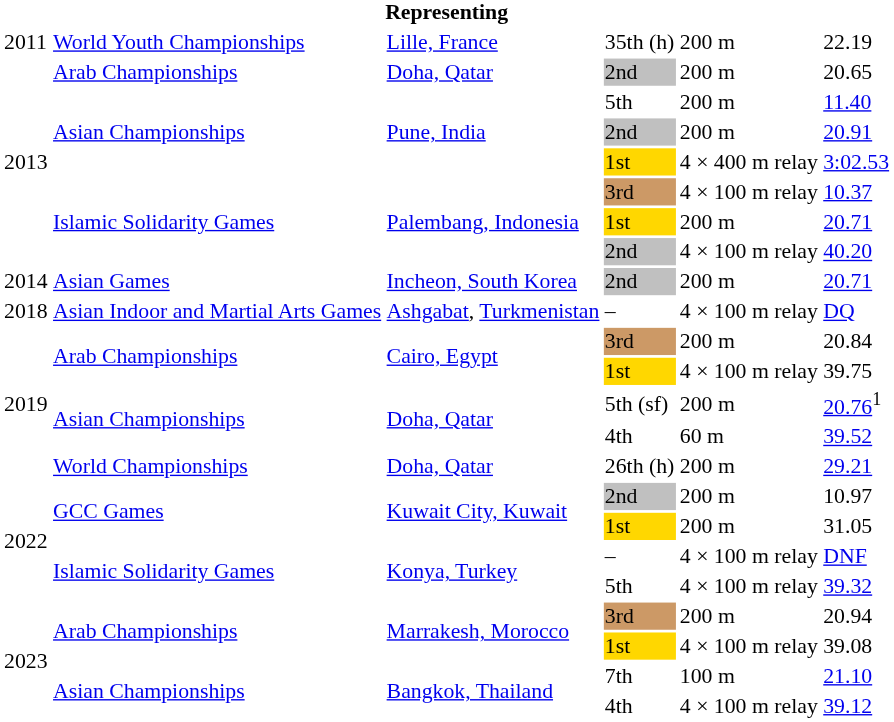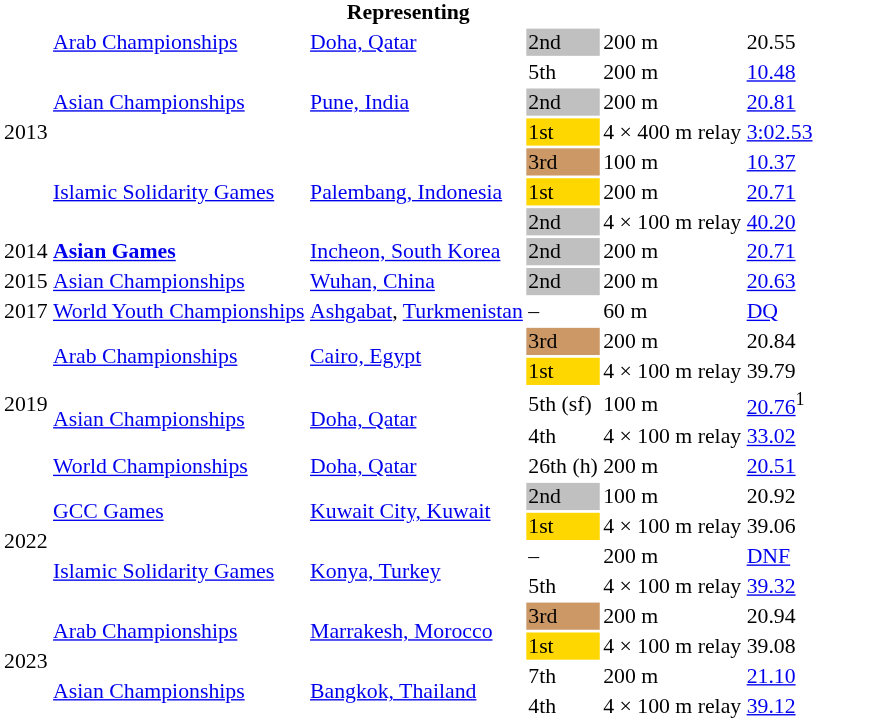- row: 2011 | World Youth Championships | Lille, France | 35th (h) | 200 m | 22.19
Doha, Qatar / 2nd | column 6: 20.65 -> 20.55
Pune, India / 5th | column 6: 11.40 -> 10.48
Pune, India / 2nd | column 6: 20.91 -> 20.81
Palembang, Indonesia / 3rd | column 5: 4 × 100 m relay -> 100 m
Incheon, South Korea | column 2: normal -> bold
+ row: 2015 | Asian Championships | Wuhan, China | 2nd | 200 m | 20.63
Ashgabat, Turkmenistan | column 1: 2018 -> 2017
Ashgabat, Turkmenistan | column 2: Asian Indoor and Martial Arts Games -> World Youth Championships
Ashgabat, Turkmenistan | column 5: 4 × 100 m relay -> 60 m
Cairo, Egypt / 1st | column 6: 39.75 -> 39.79
Doha, Qatar / 5th (sf) | column 5: 200 m -> 100 m
Doha, Qatar / 4th | column 5: 60 m -> 4 × 100 m relay
Doha, Qatar / 4th | column 6: 39.52 -> 33.02
Doha, Qatar / 26th (h) | column 6: 29.21 -> 20.51
Kuwait City, Kuwait / 2nd | column 5: 200 m -> 100 m
Kuwait City, Kuwait / 2nd | column 6: 10.97 -> 20.92
Kuwait City, Kuwait / 1st | column 5: 200 m -> 4 × 100 m relay
Kuwait City, Kuwait / 1st | column 6: 31.05 -> 39.06
Konya, Turkey / – | column 5: 4 × 100 m relay -> 200 m
Bangkok, Thailand / 7th | column 5: 100 m -> 200 m
